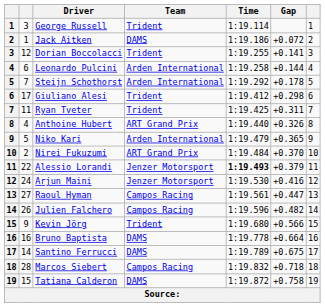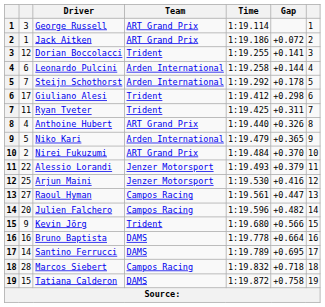George Russell | Team: Trident -> ART Grand Prix
Jack Aitken | Team: DAMS -> ART Grand Prix
Alessio Lorandi | Time: bold -> normal
Arjun Maini | column 2: 24 -> 25
Julien Falchero | column 2: 26 -> 20
Santino Ferrucci | Gap: +0.675 -> +0.695
